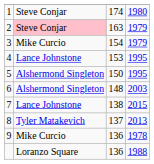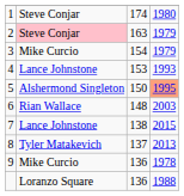4 | column 4: 1995 -> 1993
5 | column 4: no background -> lightsalmon background
6 | column 2: Alshermond Singleton -> Rian Wallace
